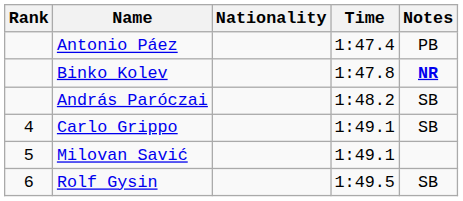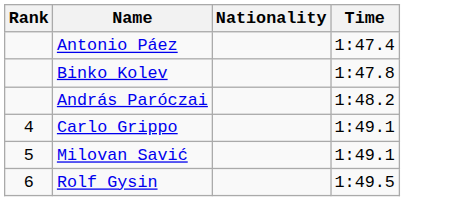- column: Notes | PB | NR | SB | SB | SB
